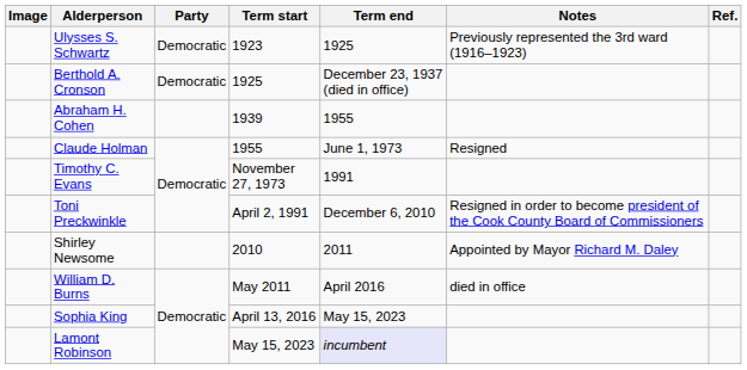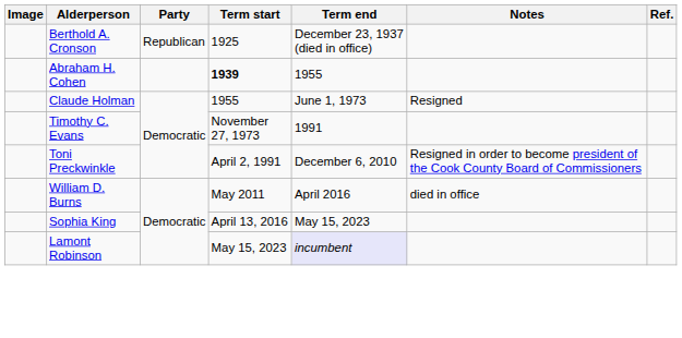- row: Ulysses S. Schwartz | Democratic | 1923 | 1925 | Previously represented the 3rd ward (1916–1923)
Berthold A. Cronson | Party: Democratic -> Republican
Abraham H. Cohen | Term start: normal -> bold
- row: Shirley Newsome | 2010 | 2011 | Appointed by Mayor Richard M. Daley
